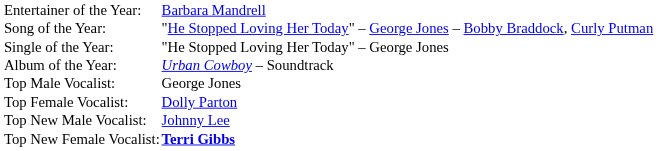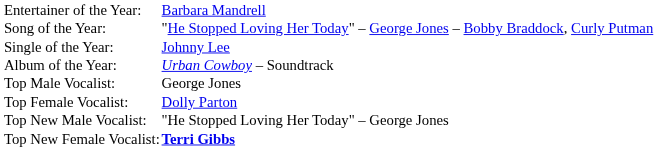Single of the Year: | column 2: "He Stopped Loving Her Today" – George Jones -> Johnny Lee
Top New Male Vocalist: | column 2: Johnny Lee -> "He Stopped Loving Her Today" – George Jones
